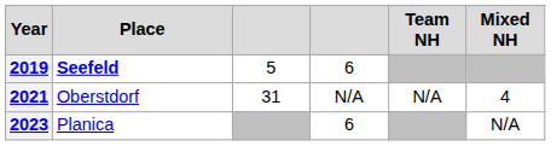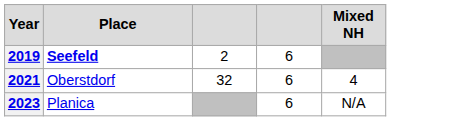- column: Team NH | N/A
2019 | column 3: 5 -> 2
2021 | column 3: 31 -> 32
2021 | column 4: N/A -> 6
